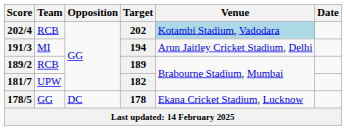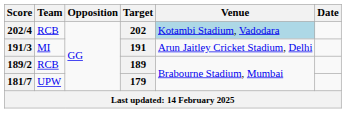191/3 | Target: 194 -> 191
181/7 | Target: 182 -> 179
- row: 178/5 | GG | DC | 178 | Ekana Cricket Stadium, Lucknow
